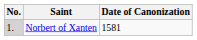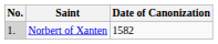Norbert of Xanten | Date of Canonization: 1581 -> 1582
